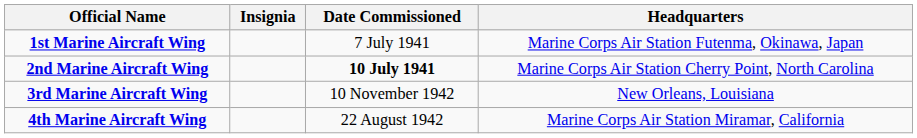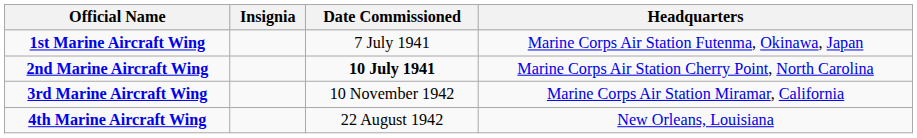3rd Marine Aircraft Wing | Headquarters: New Orleans, Louisiana -> Marine Corps Air Station Miramar, California
4th Marine Aircraft Wing | Headquarters: Marine Corps Air Station Miramar, California -> New Orleans, Louisiana
